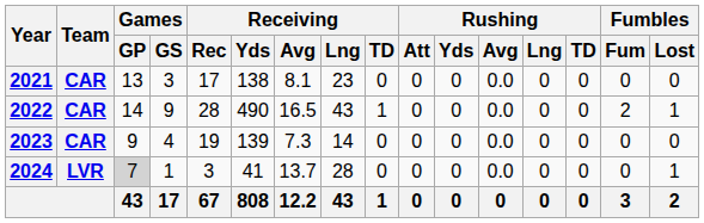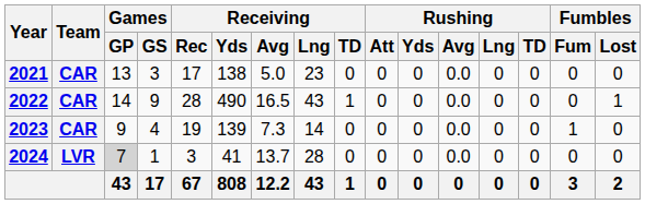2021 | Receiving / Avg: 8.1 -> 5.0
2022 | Fumbles / Fum: 2 -> 0
2023 | Fumbles / Fum: 0 -> 1
2024 | Fumbles / Lost: 1 -> 0
